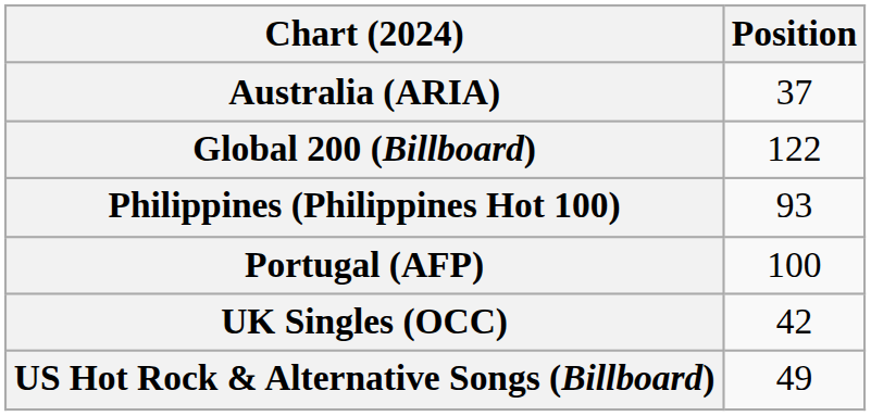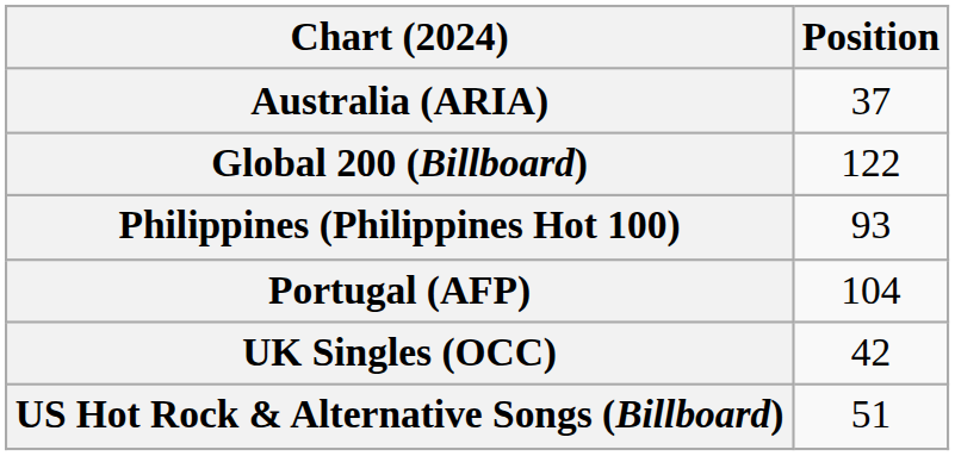Portugal (AFP) | Position: 100 -> 104
US Hot Rock & Alternative Songs (Billboard) | Position: 49 -> 51
